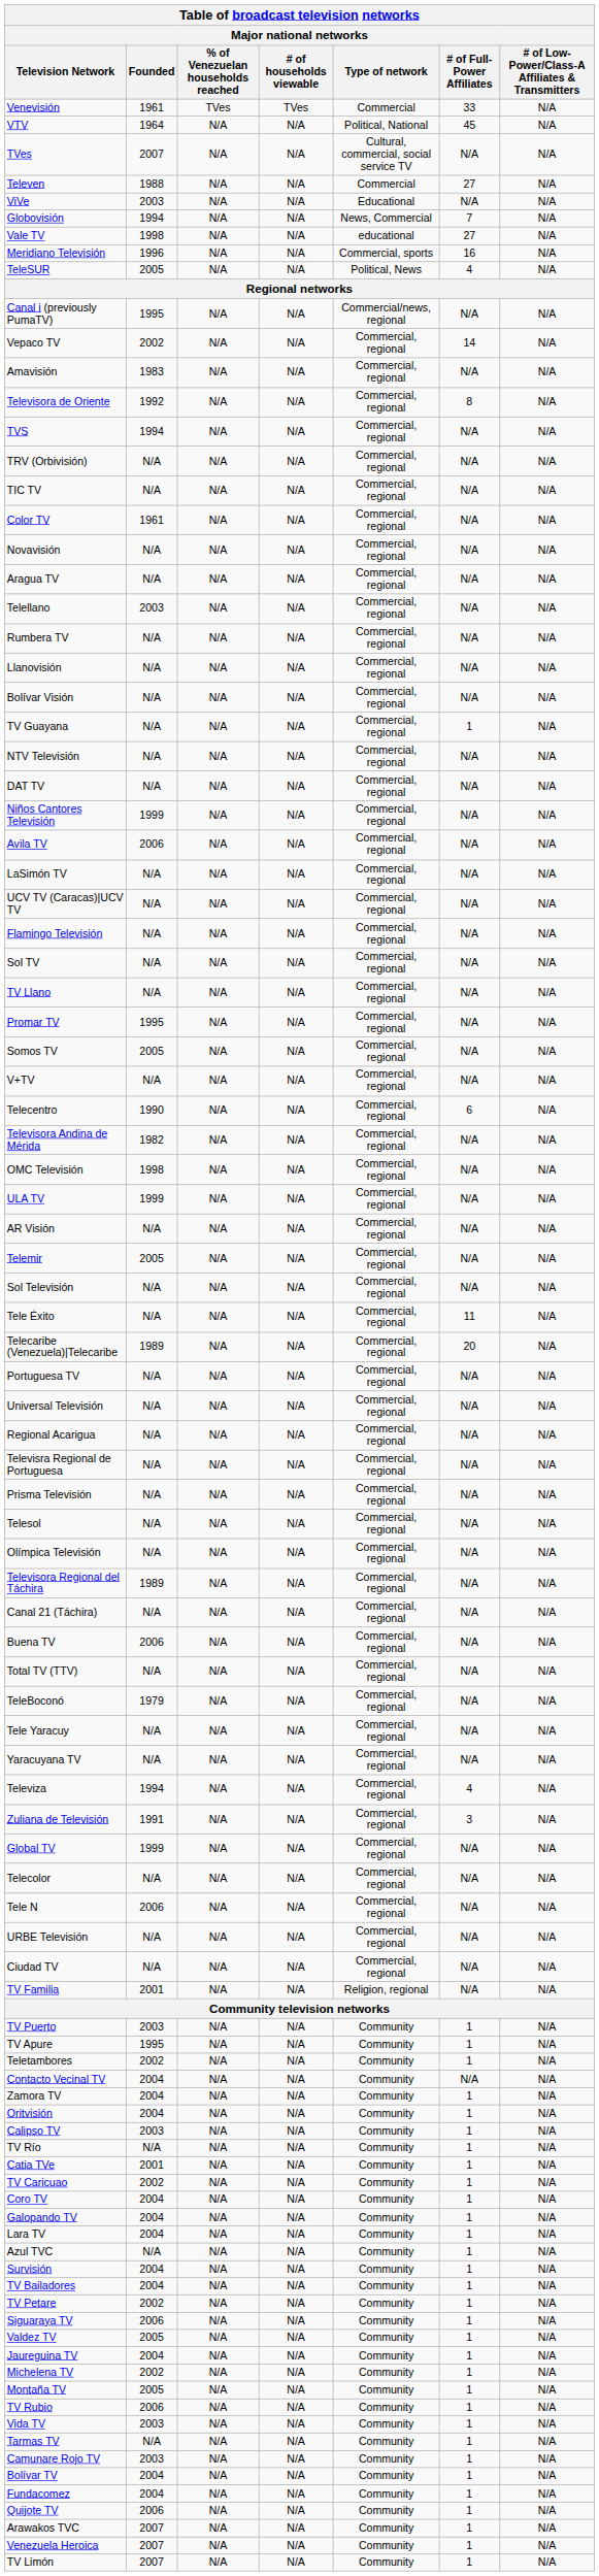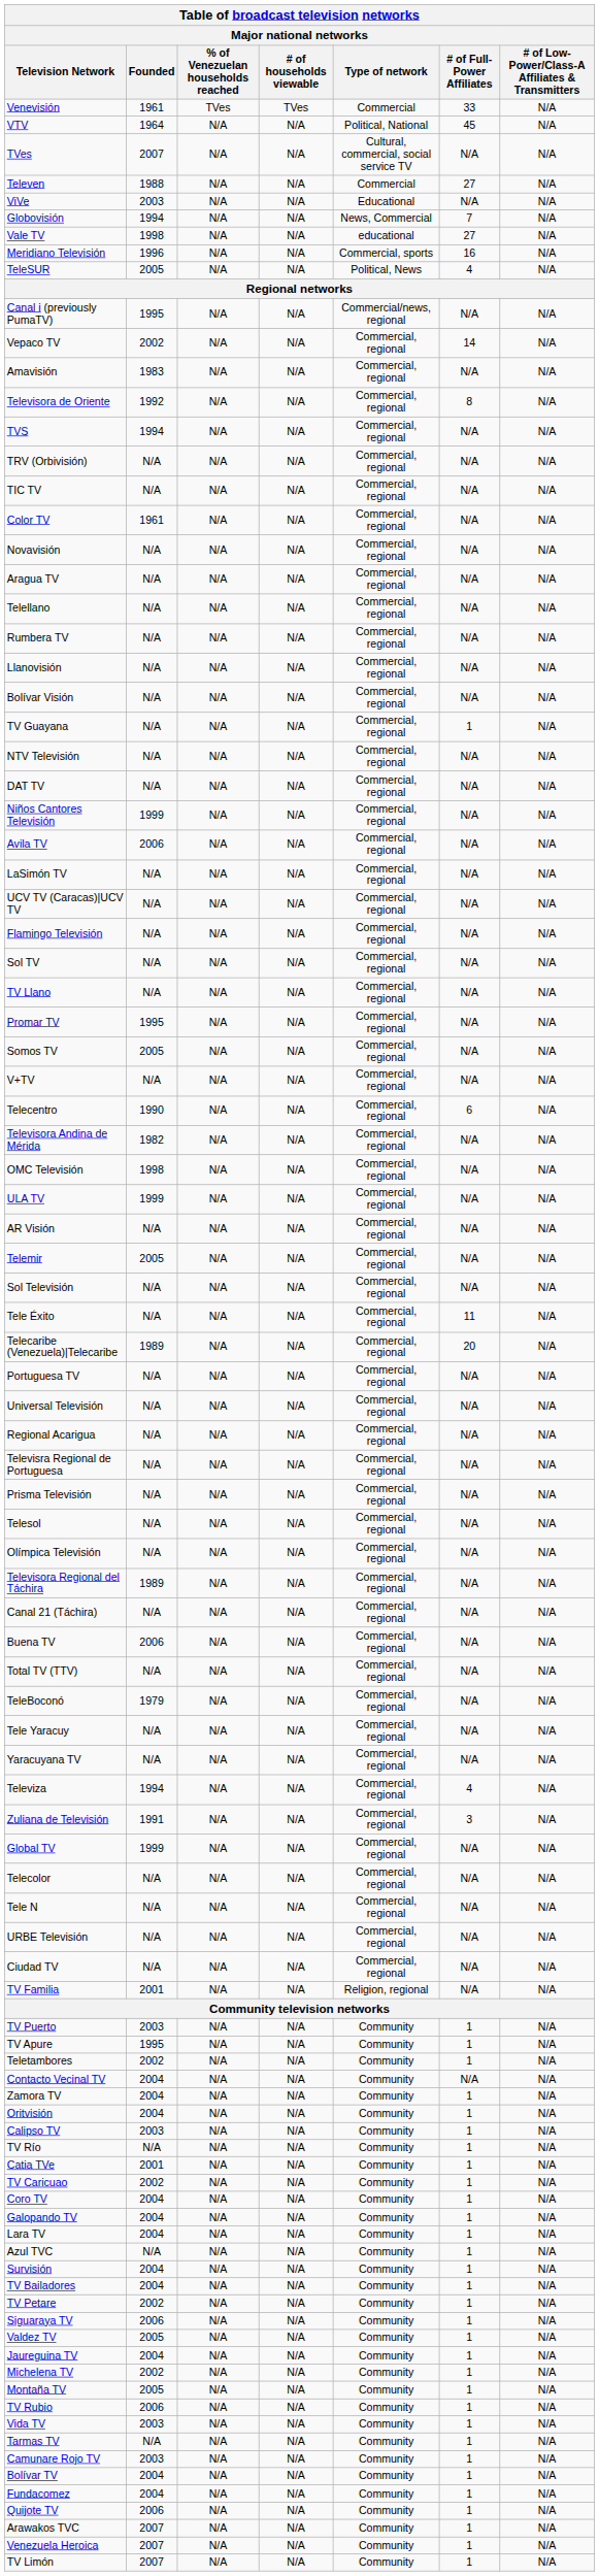Telellano | Founded: 2003 -> N/A
Tele N | Founded: 2006 -> N/A
